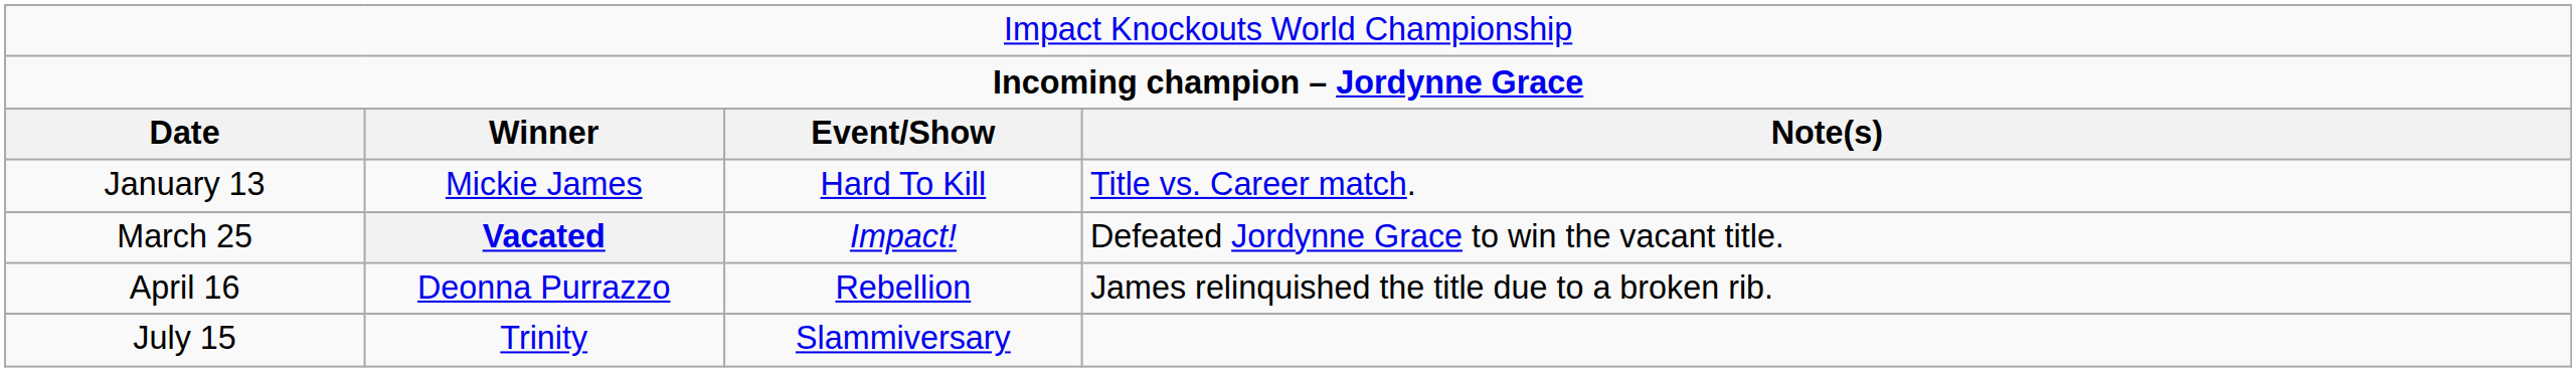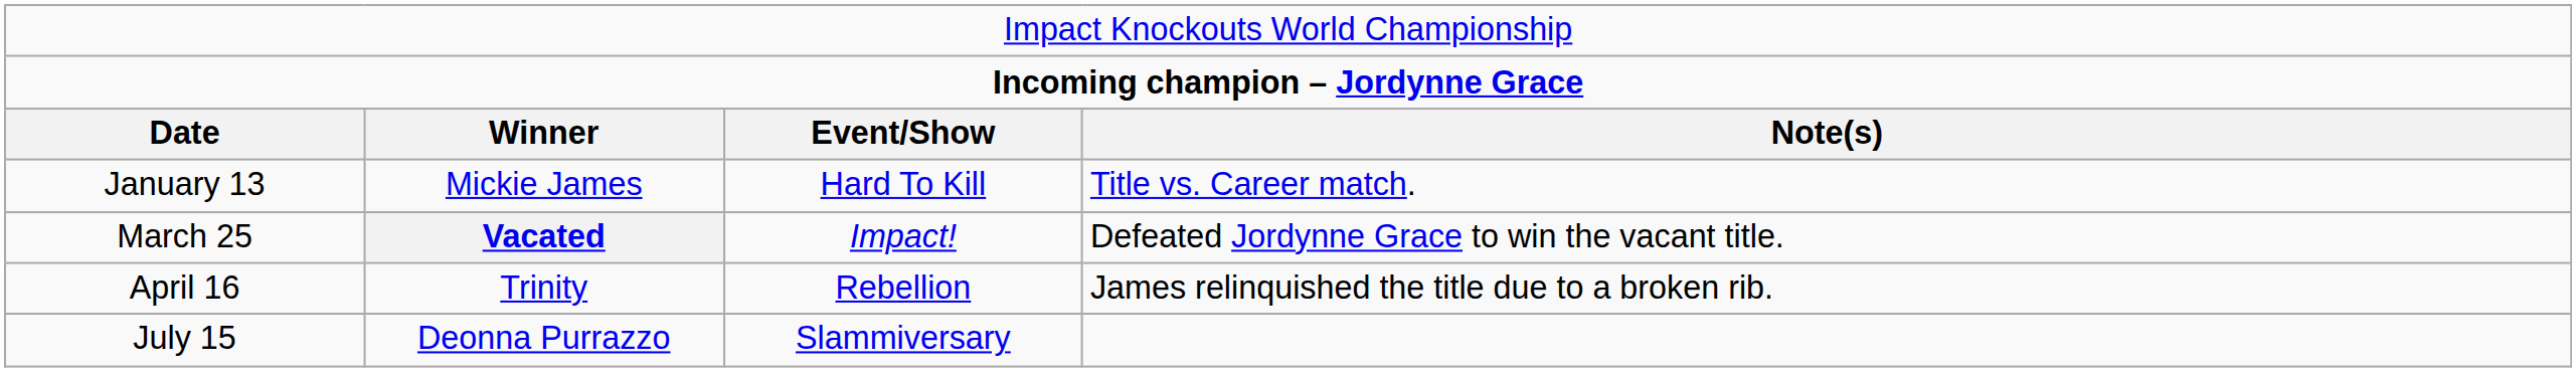April 16 | column 2: Deonna Purrazzo -> Trinity
July 15 | column 2: Trinity -> Deonna Purrazzo
